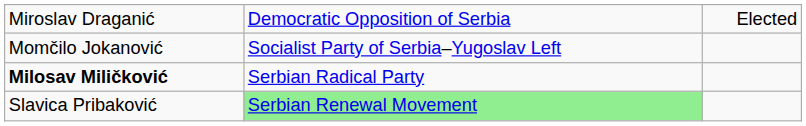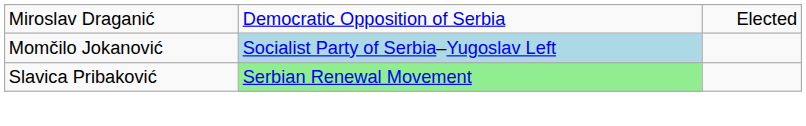Momčilo Jokanović | column 2: no background -> lightblue background
- row: Milosav Miličković | Serbian Radical Party
